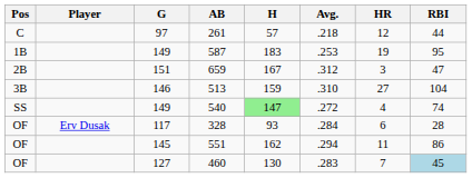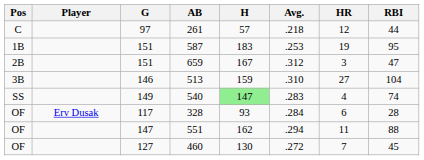587 | G: 149 -> 151
540 | Avg.: .272 -> .283
551 | G: 145 -> 147
551 | RBI: 86 -> 88
460 | Avg.: .283 -> .272
460 | RBI: lightblue background -> no background
